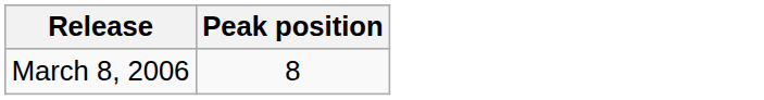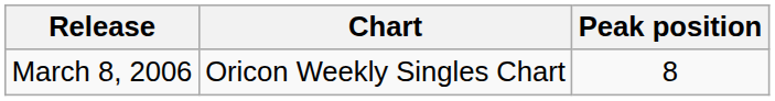+ column: Chart | Oricon Weekly Singles Chart
